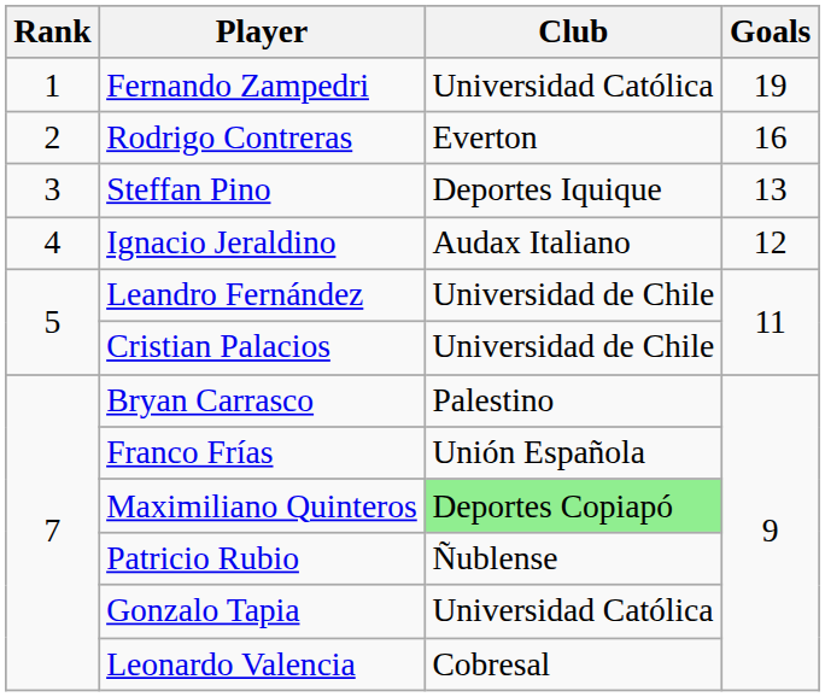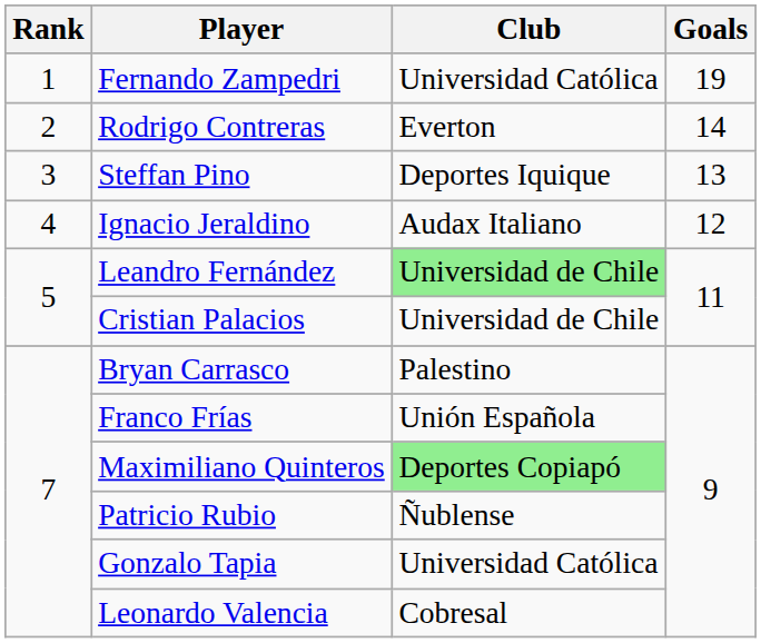Rodrigo Contreras | Goals: 16 -> 14
Leandro Fernández | Club: no background -> lightgreen background
